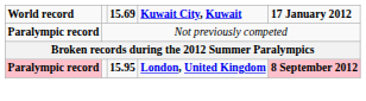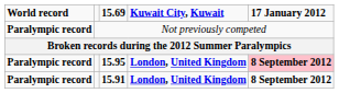15.95 | World record: pink background -> no background
+ row: Paralympic record | 15.91 | London, United Kingdom | 8 September 2012
